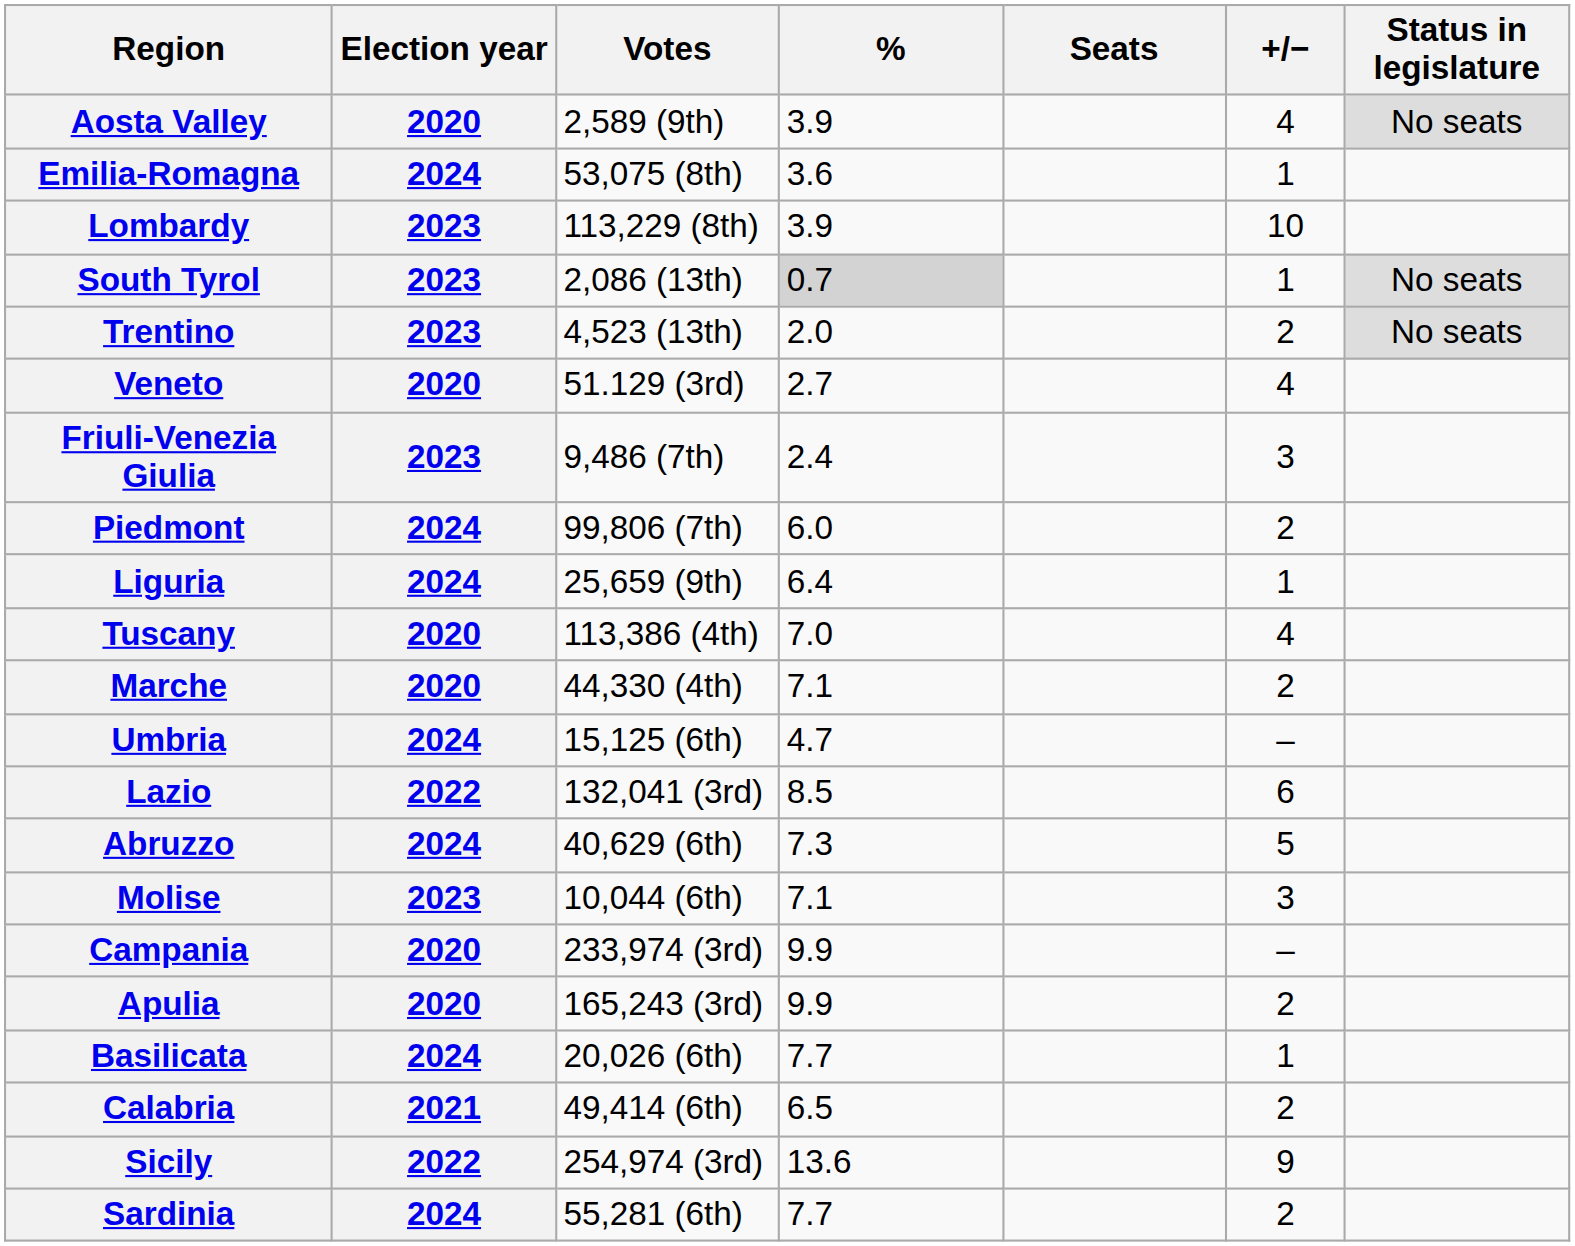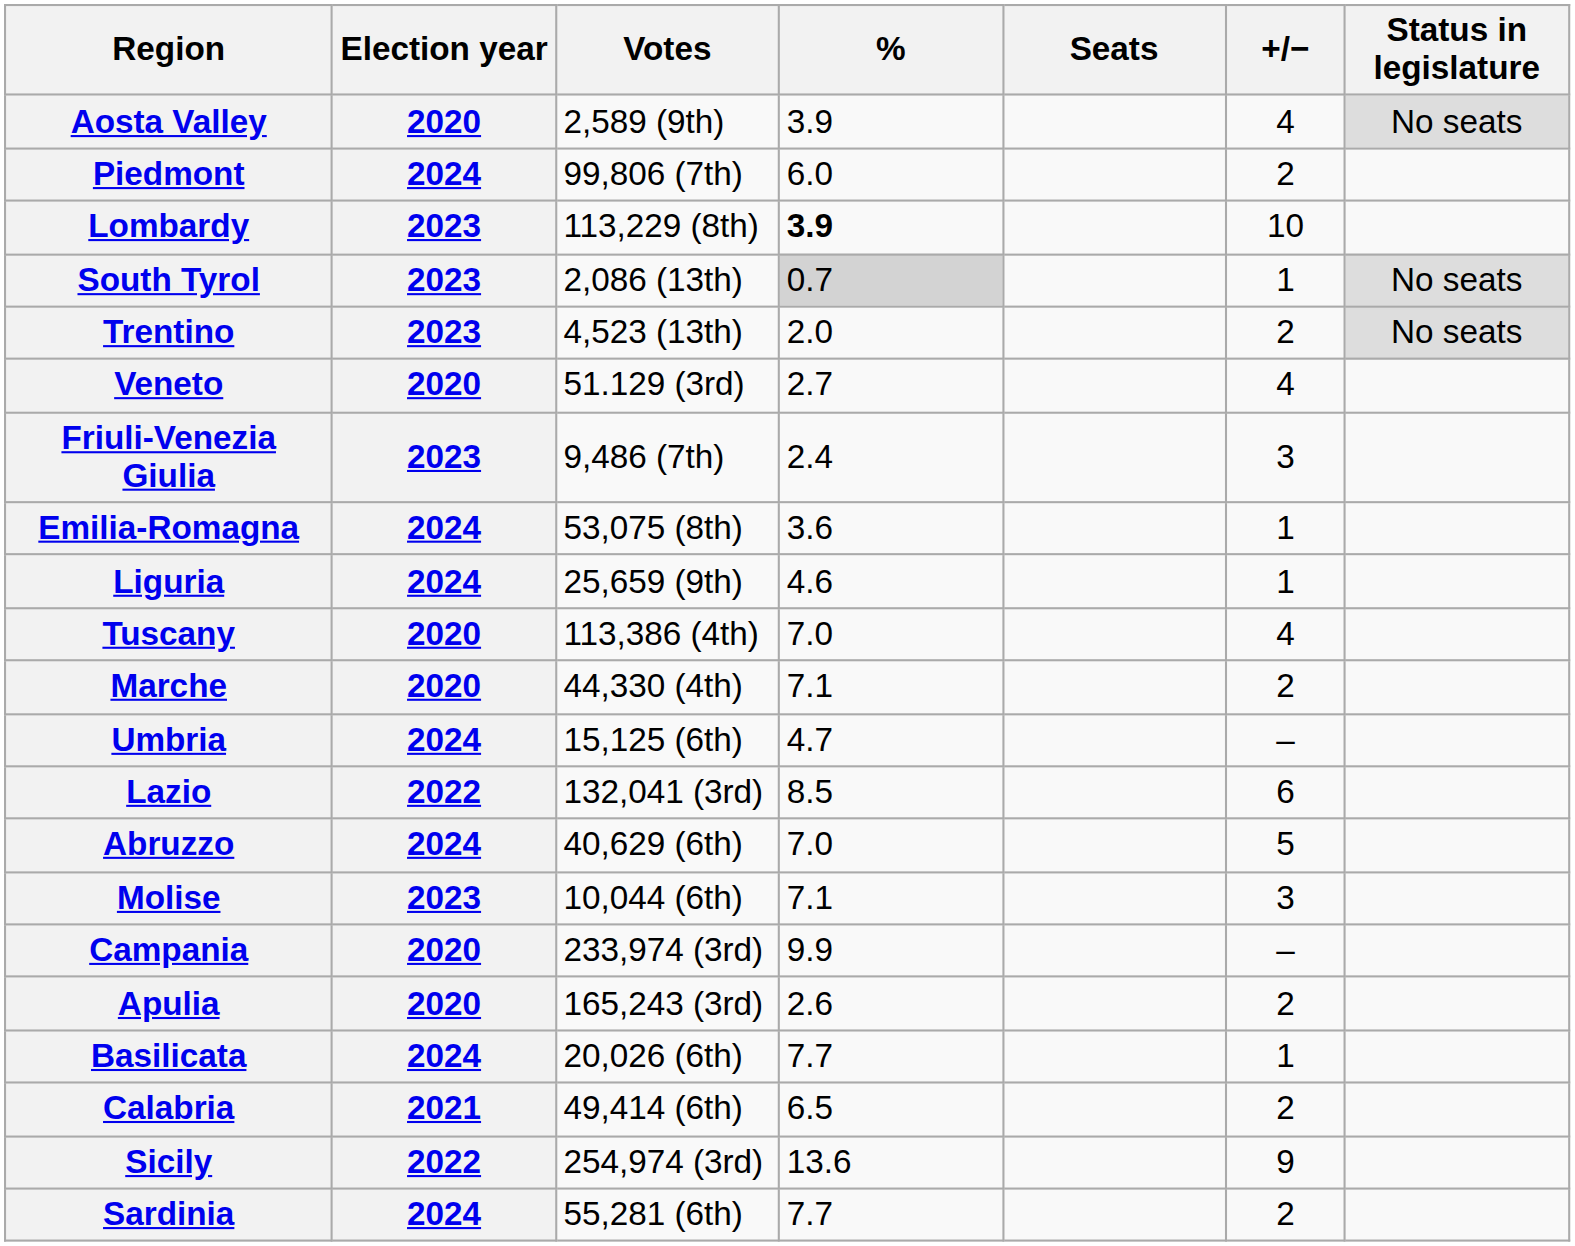rows swapped: Piedmont <-> Emilia-Romagna
Lombardy | %: normal -> bold
Liguria | %: 6.4 -> 4.6
Abruzzo | %: 7.3 -> 7.0
Apulia | %: 9.9 -> 2.6
